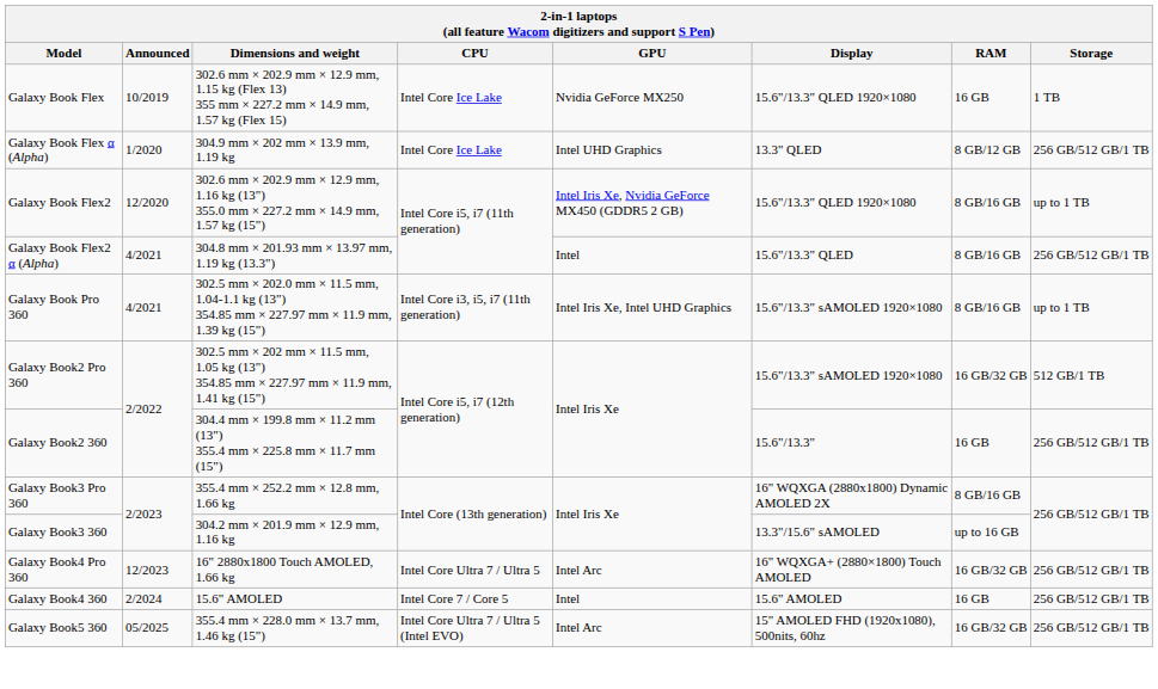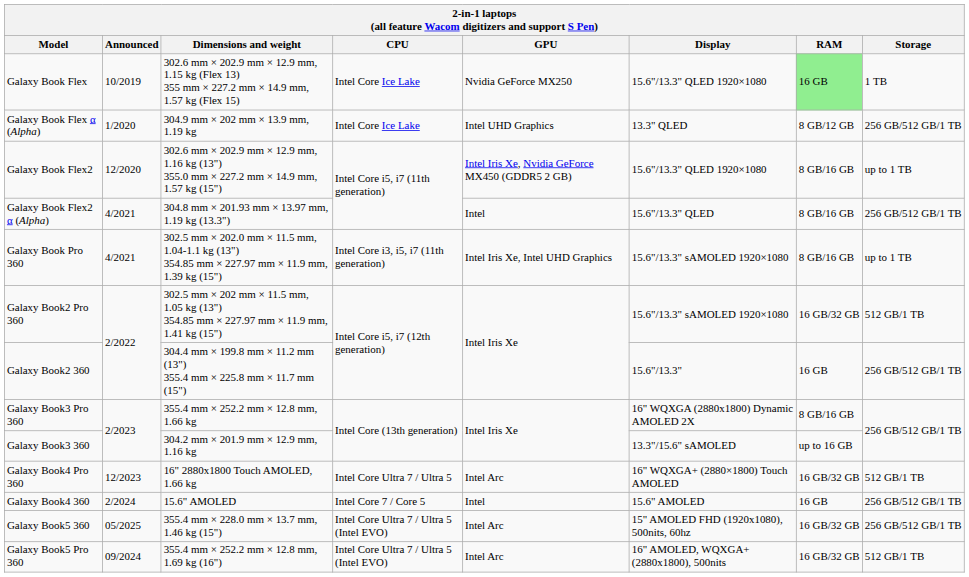Galaxy Book Flex | RAM: no background -> lightgreen background
Galaxy Book4 Pro 360 | Storage: 256 GB/512 GB/1 TB -> 512 GB/1 TB
+ row: Galaxy Book5 Pro 360 | 09/2024 | 355.4 mm × 252.2 mm × 12.8 mm, 1.69 kg (16") | Intel Core Ultra 7 / Ultra 5 (Intel EVO) | Intel Arc | 16" AMOLED, WQXGA+ (2880x1800), 500nits | 16 GB/32 GB | 512 GB/1 TB
